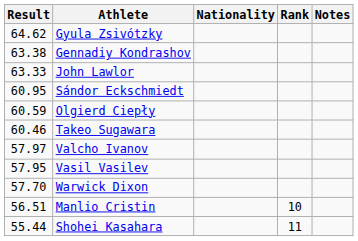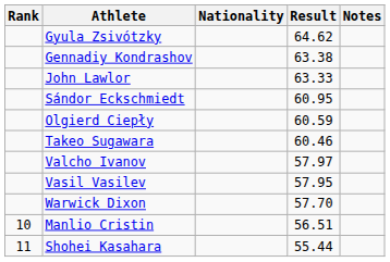columns swapped: Rank <-> Result
